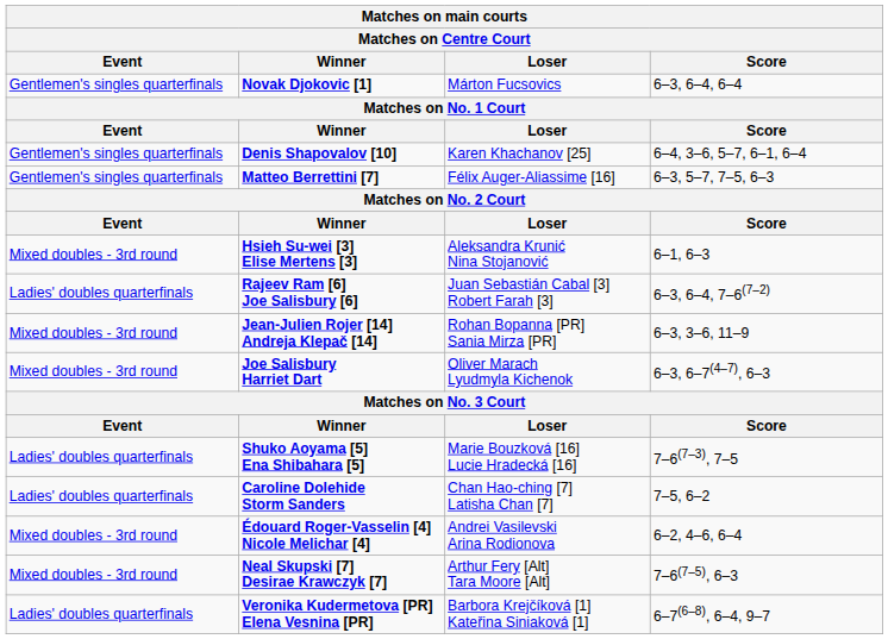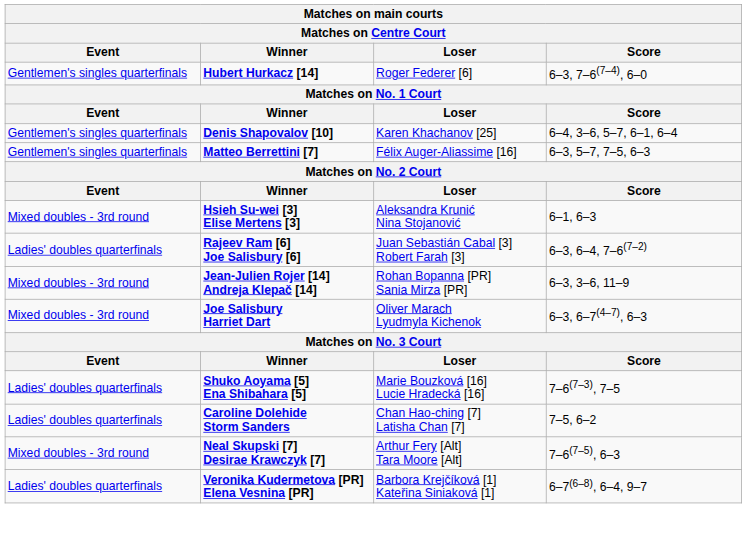- row: Gentlemen's singles quarterfinals | Novak Djokovic [1] | Márton Fucsovics | 6–3, 6–4, 6–4
+ row: Gentlemen's singles quarterfinals | Hubert Hurkacz [14] | Roger Federer [6] | 6–3, 7–6(7–4), 6–0
- row: Mixed doubles - 3rd round | Édouard Roger-Vasselin [4] Nicole Melichar [4] | Andrei Vasilevski Arina Rodionova | 6–2, 4–6, 6–4
